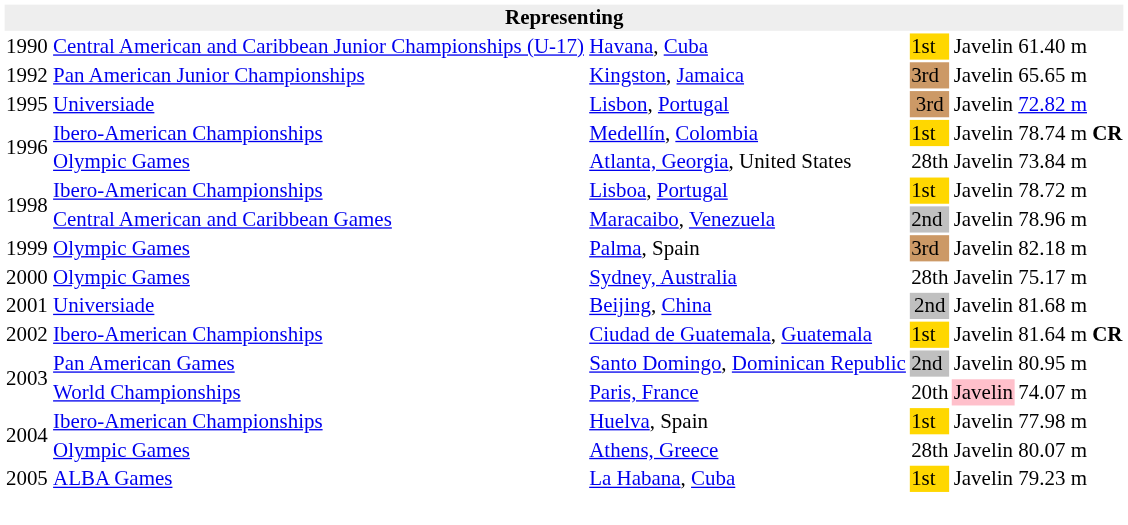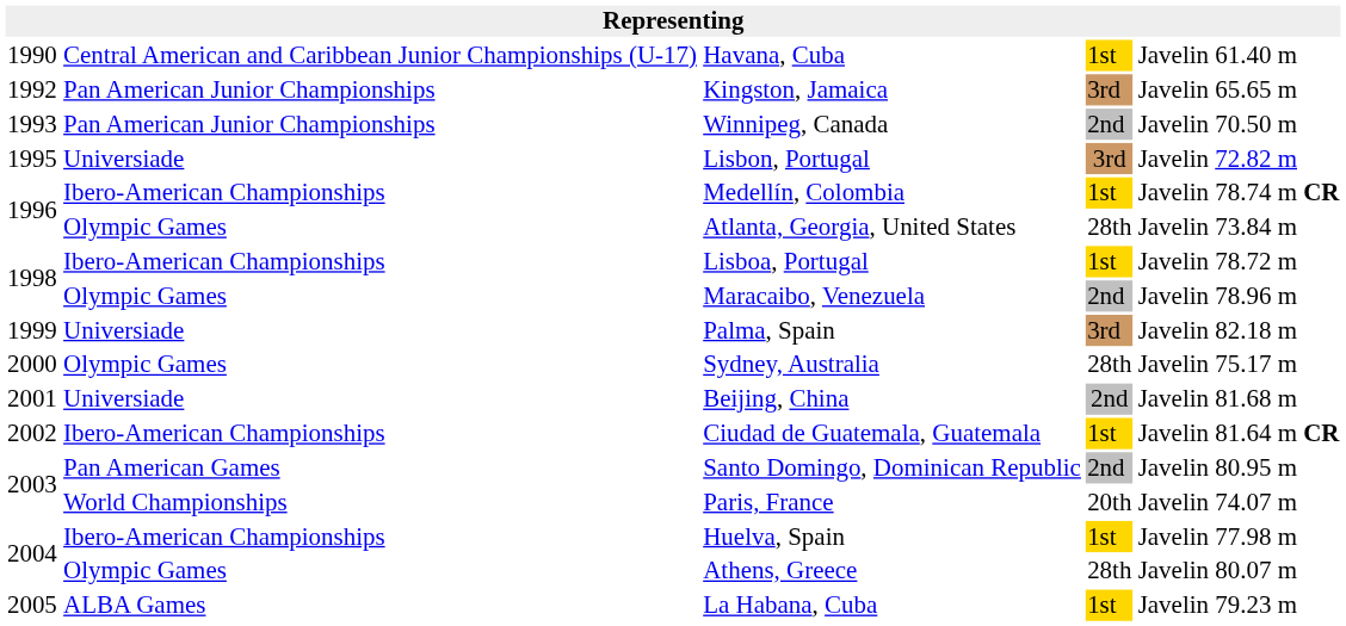+ row: 1993 | Pan American Junior Championships | Winnipeg, Canada | 2nd | Javelin | 70.50 m
Maracaibo, Venezuela | column 2: Central American and Caribbean Games -> Olympic Games
Palma, Spain | column 2: Olympic Games -> Universiade
Paris, France | column 5: pink background -> no background
